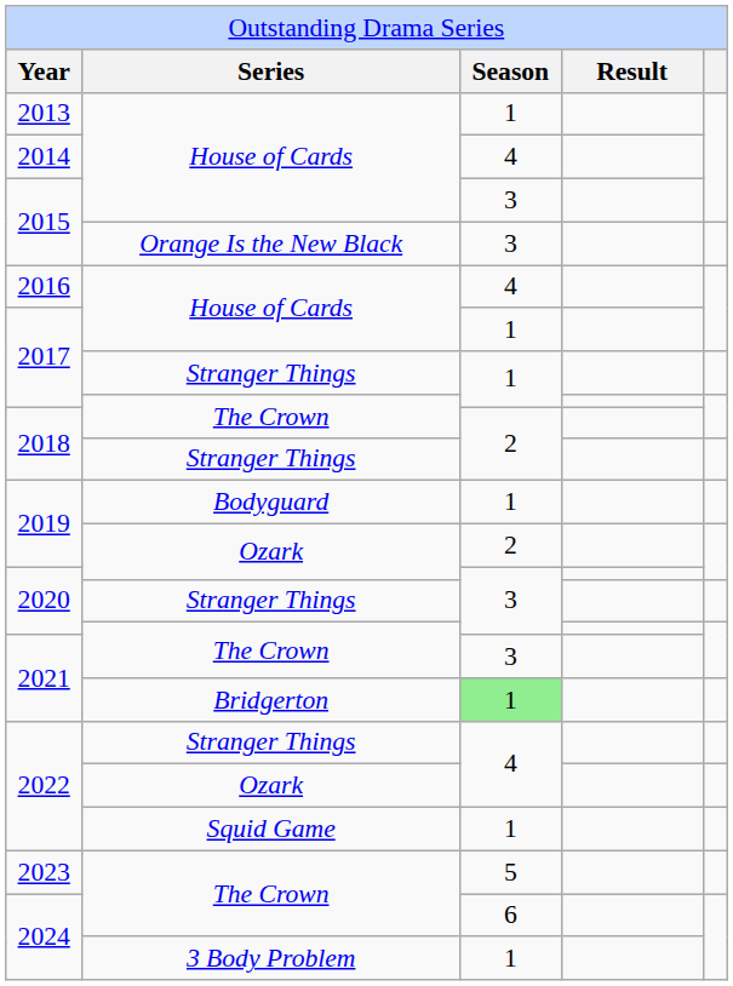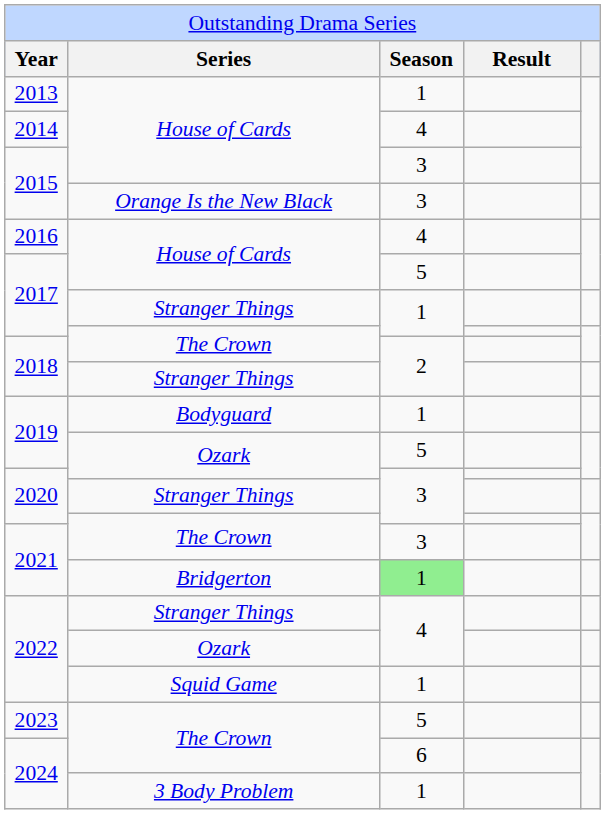2017 / House of Cards | column 3: 1 -> 5
2019 / Ozark | column 3: 2 -> 5
